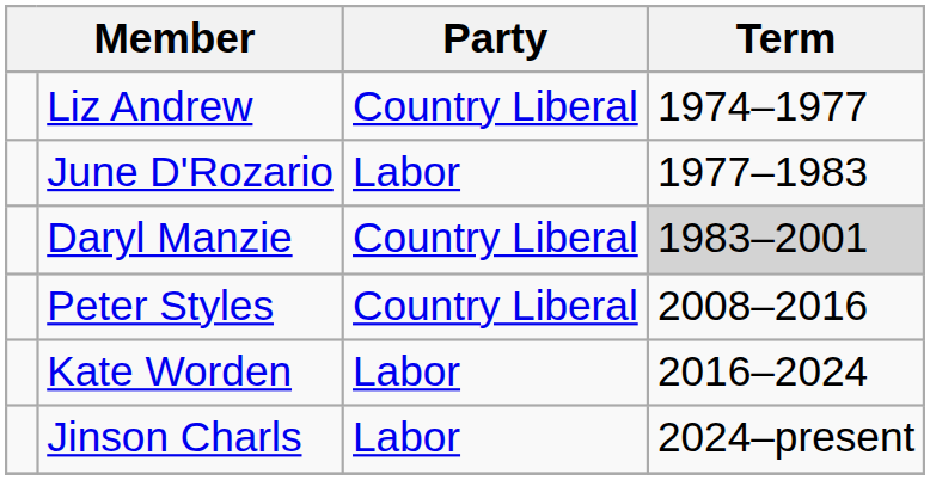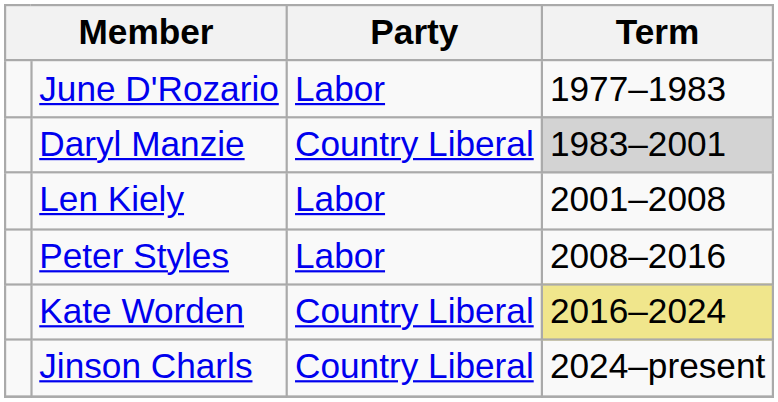- row: Liz Andrew | Country Liberal | 1974–1977
+ row: Len Kiely | Labor | 2001–2008
Peter Styles | Party: Country Liberal -> Labor
Kate Worden | Party: Labor -> Country Liberal
Kate Worden | Term: no background -> khaki background
Jinson Charls | Party: Labor -> Country Liberal
